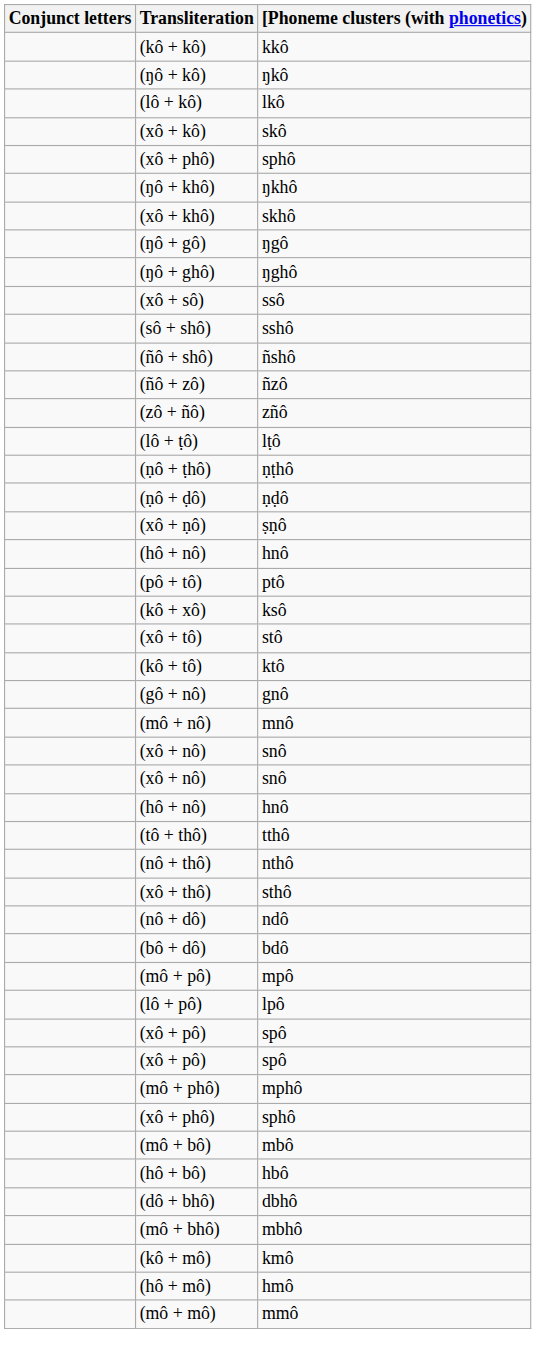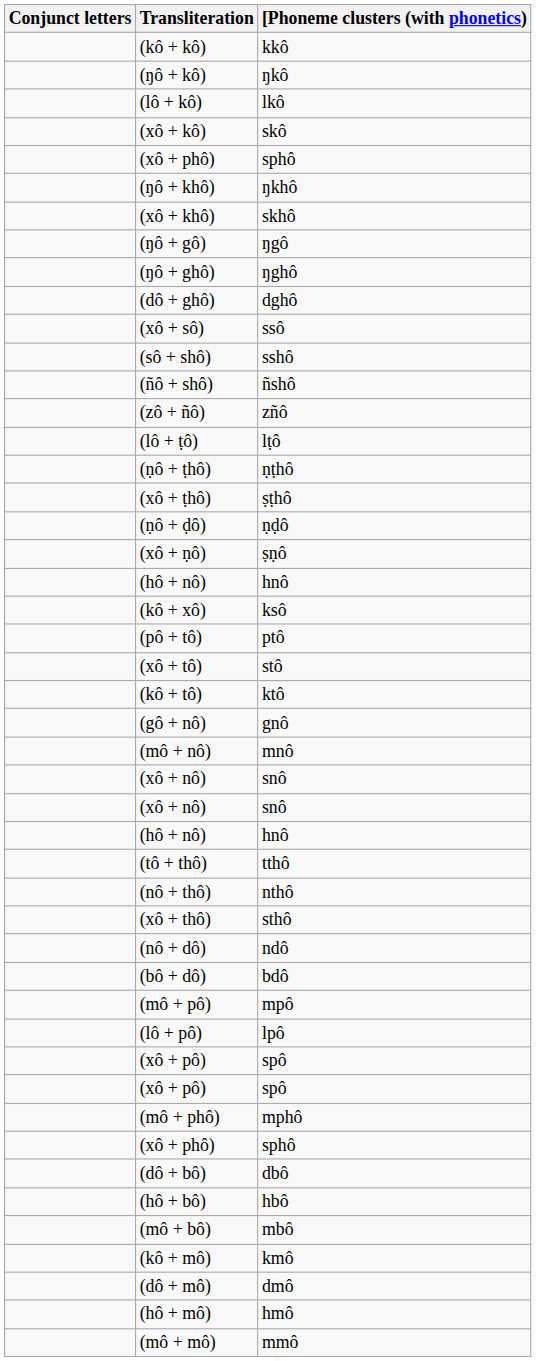+ row: (dô + ghô) | dghô
- row: (ñô + zô) | ñzô
+ row: (xô + ṭhô) | ṣṭhô
rows swapped: (kô + xô) <-> (pô + tô)
+ row: (dô + bô) | dbô
rows swapped: (mô + bô) <-> (hô + bô)
- row: (dô + bhô) | dbhô
- row: (mô + bhô) | mbhô
+ row: (dô + mô) | dmô
